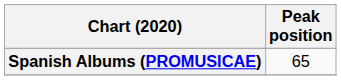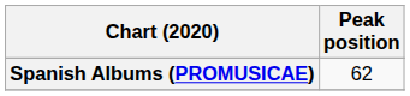Spanish Albums (PROMUSICAE) | Peak position: 65 -> 62
